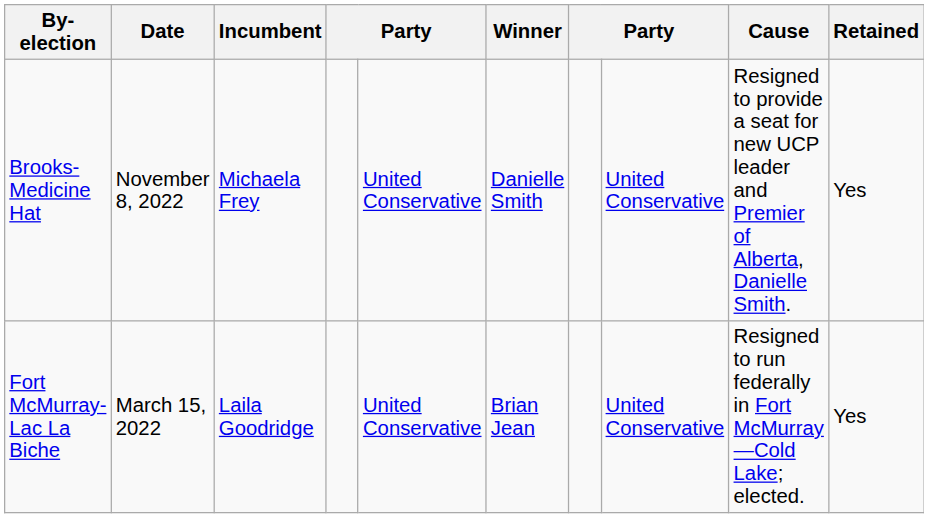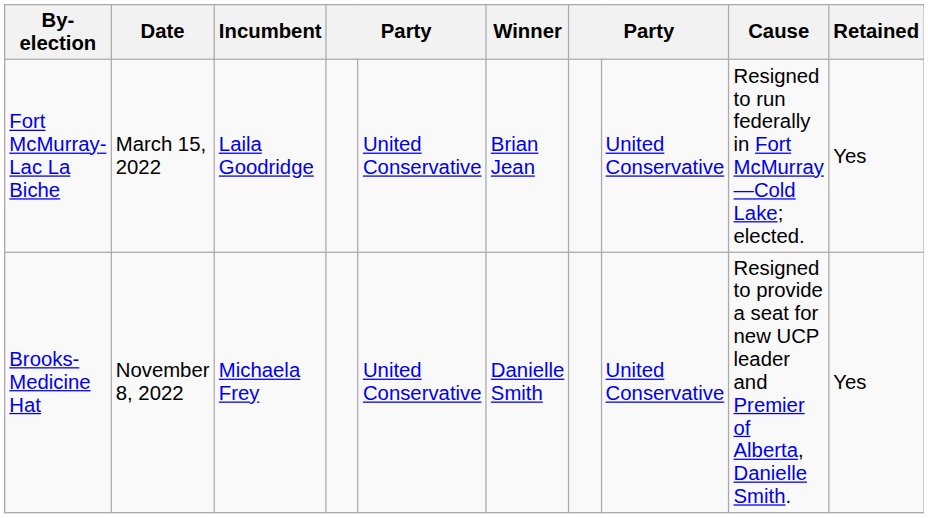rows swapped: Brooks-Medicine Hat <-> Fort McMurray-Lac La Biche
